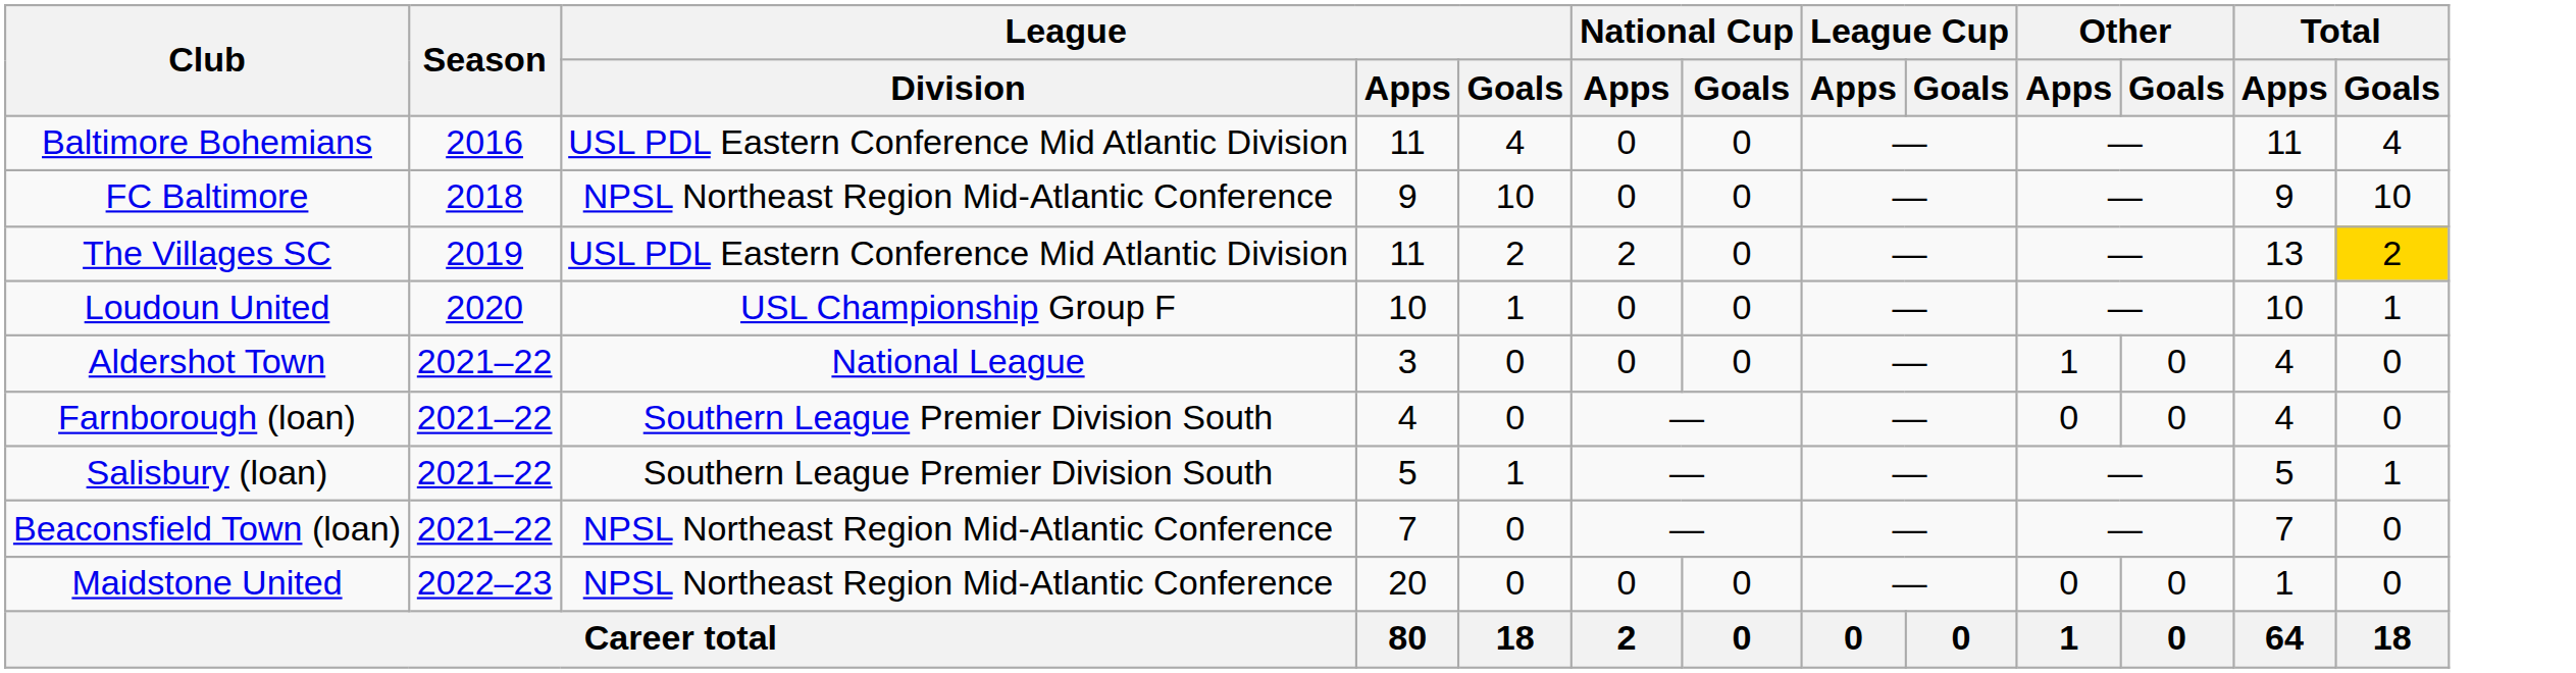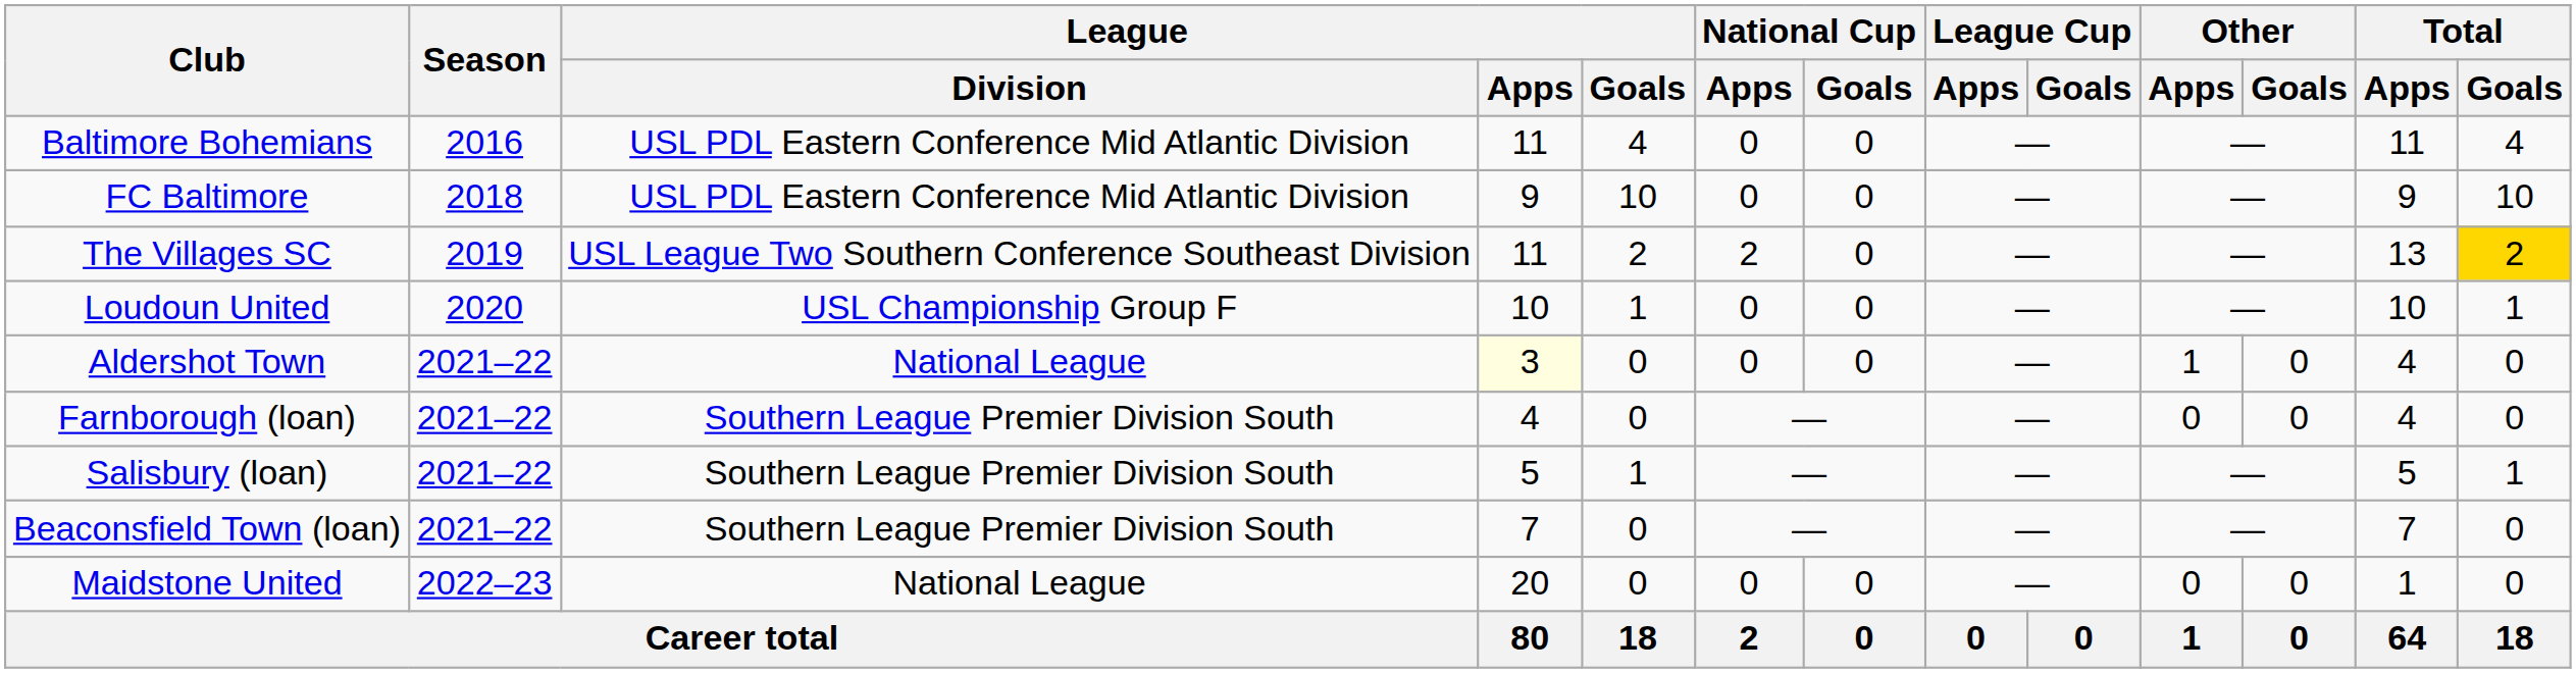FC Baltimore | League / Division: NPSL Northeast Region Mid-Atlantic Conference -> USL PDL Eastern Conference Mid Atlantic Division
The Villages SC | League / Division: USL PDL Eastern Conference Mid Atlantic Division -> USL League Two Southern Conference Southeast Division
Aldershot Town | League / Apps: no background -> lightyellow background
Beaconsfield Town (loan) | League / Division: NPSL Northeast Region Mid-Atlantic Conference -> Southern League Premier Division South
Maidstone United | League / Division: NPSL Northeast Region Mid-Atlantic Conference -> National League
